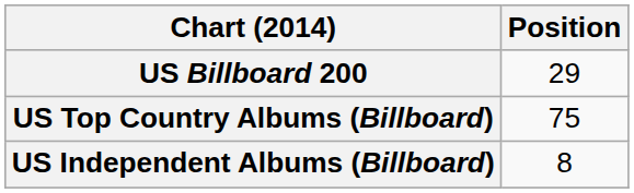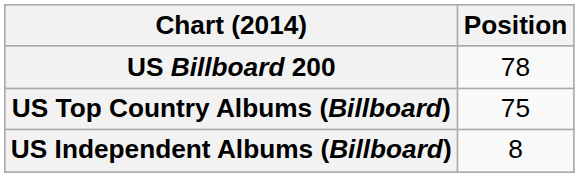US Billboard 200 | Position: 29 -> 78
